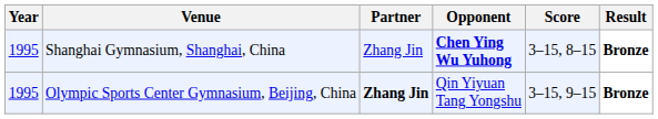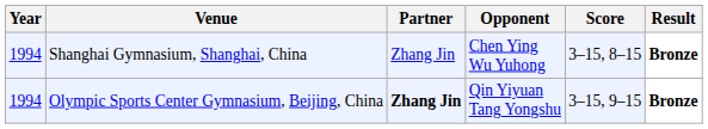Shanghai Gymnasium, Shanghai, China | Year: 1995 -> 1994
Shanghai Gymnasium, Shanghai, China | Opponent: bold -> normal
Olympic Sports Center Gymnasium, Beijing, China | Year: 1995 -> 1994
